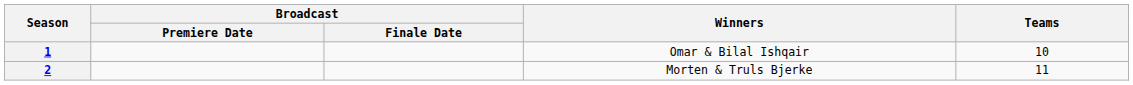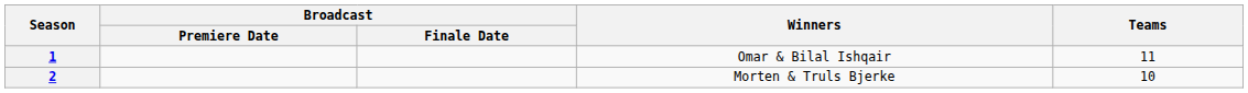1 | Teams: 10 -> 11
2 | Teams: 11 -> 10
